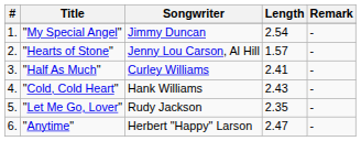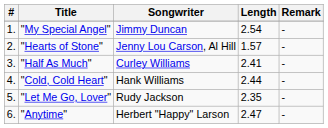"Cold, Cold Heart" | Length: 2.43 -> 2.44
